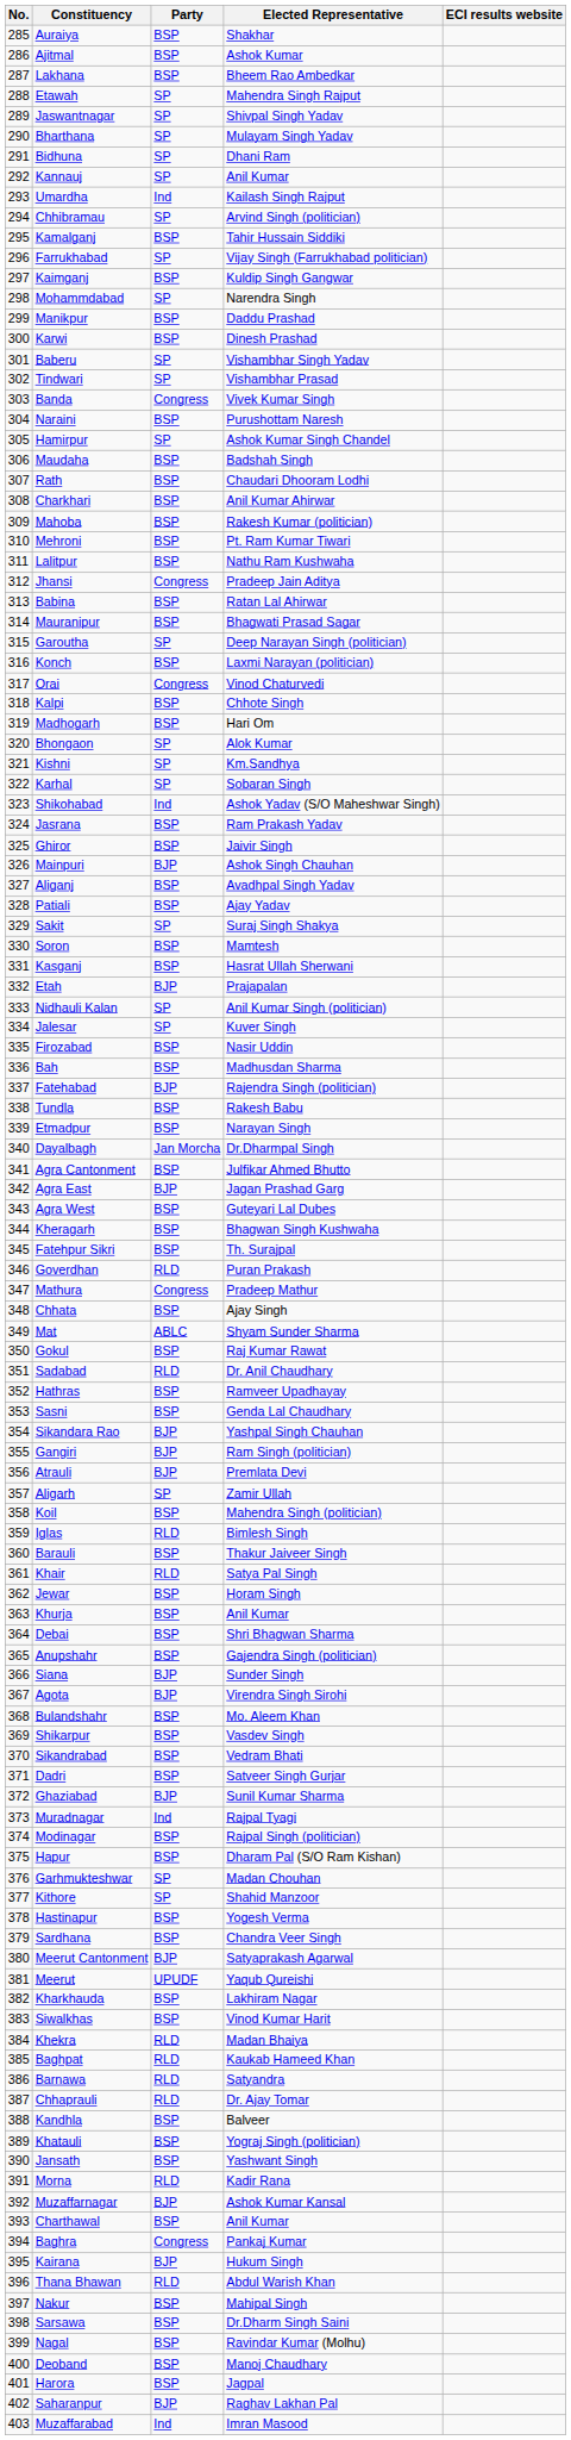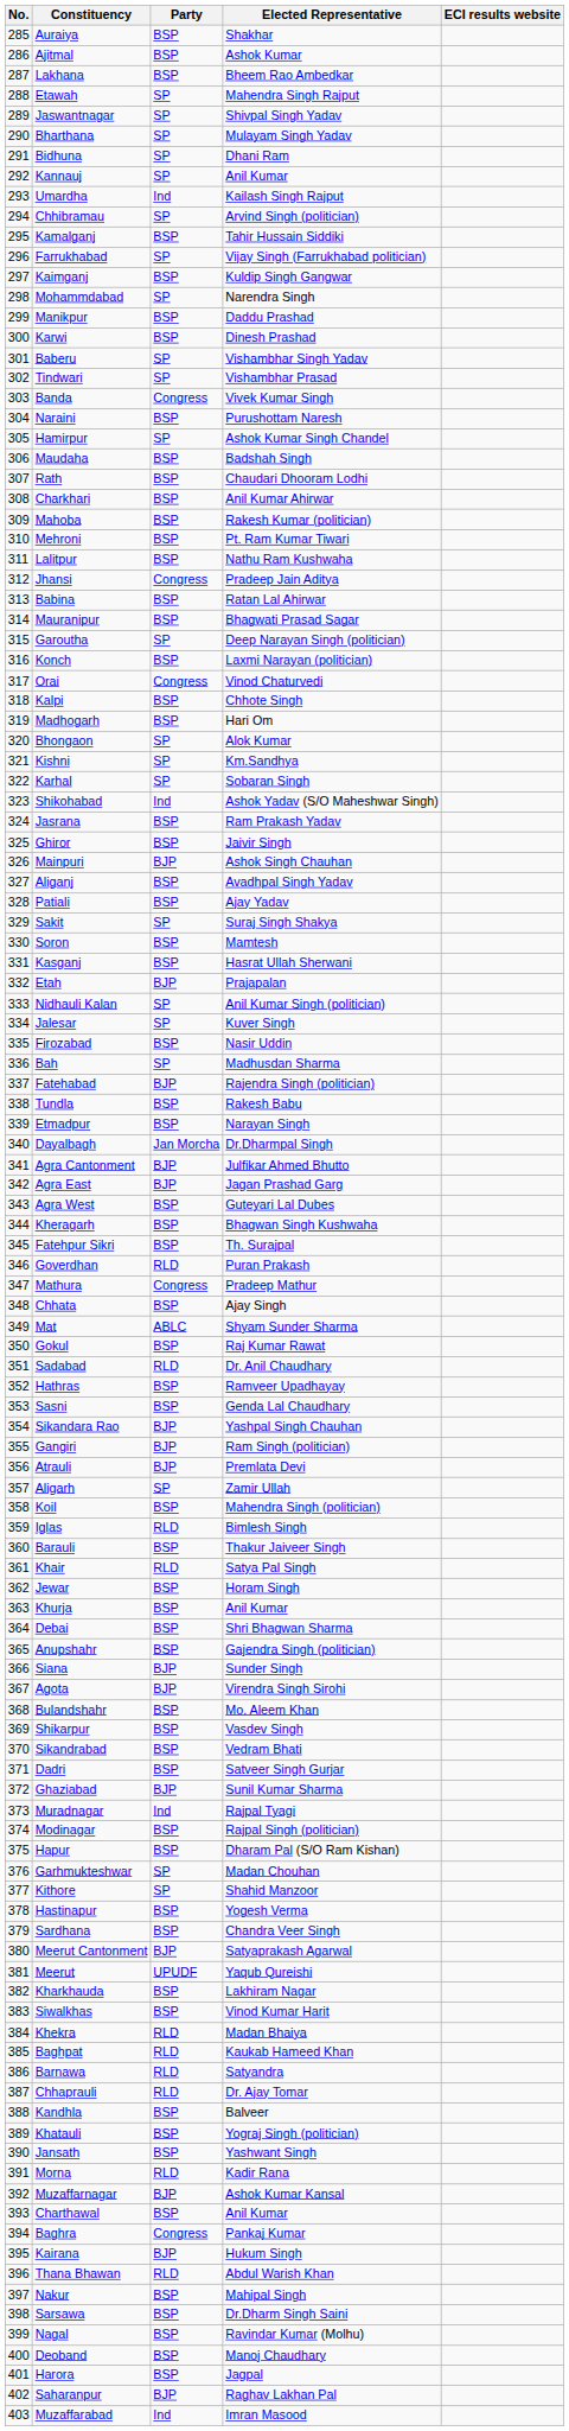Bah | Party: BSP -> SP
Agra Cantonment | Party: BSP -> BJP
